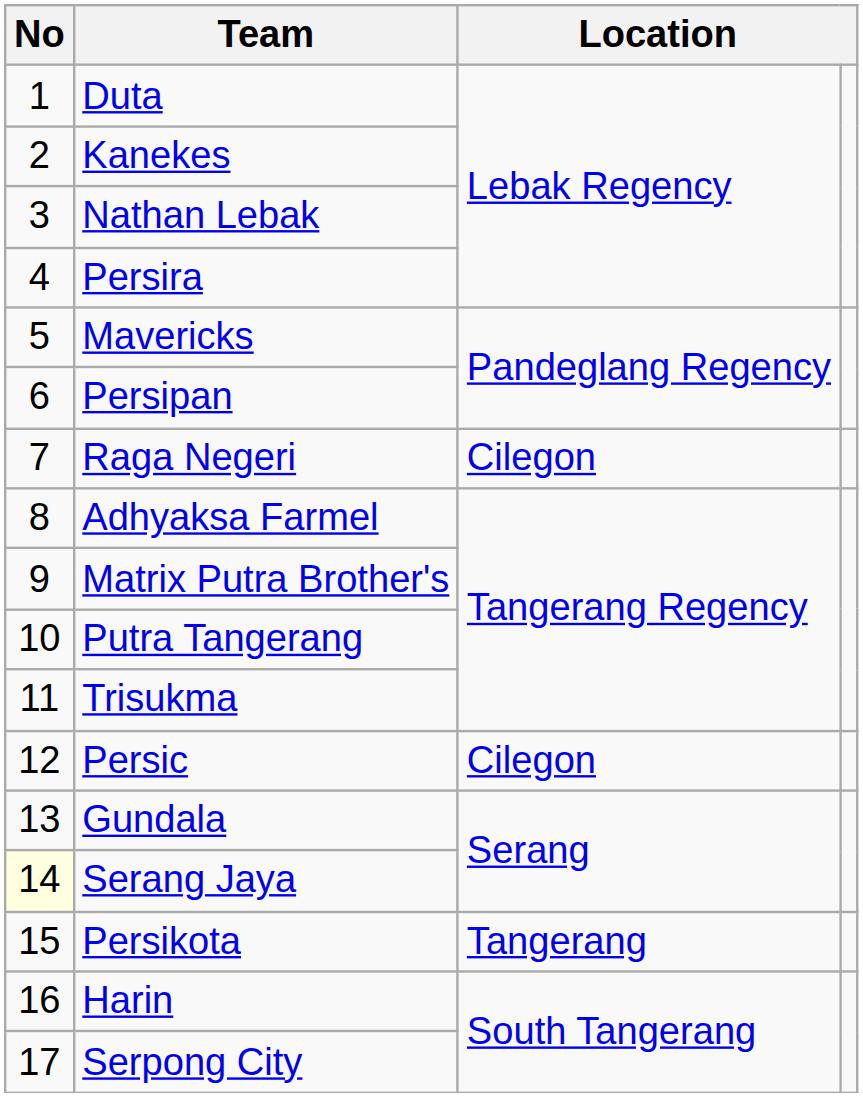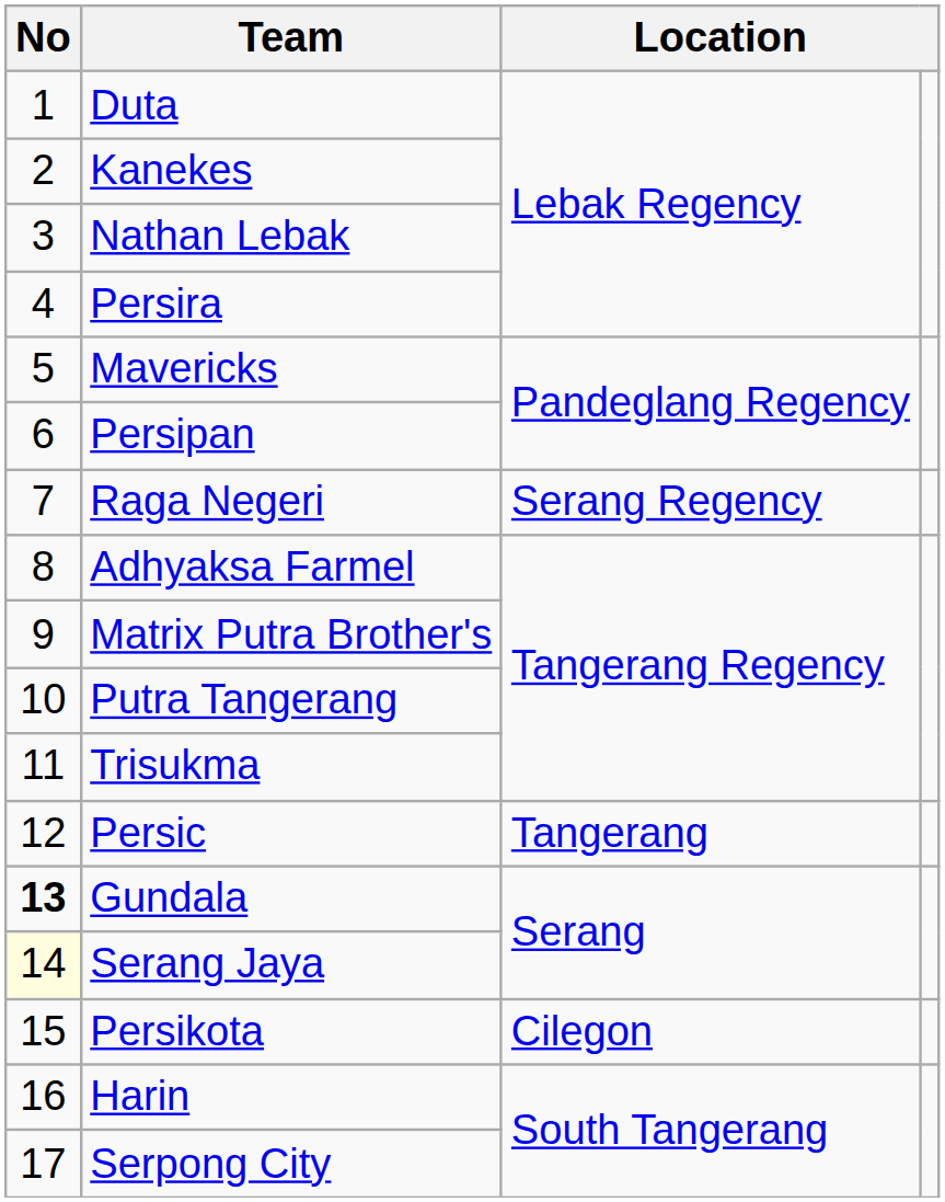Raga Negeri | column 3: Cilegon -> Serang Regency
Persic | column 3: Cilegon -> Tangerang
Gundala | No: normal -> bold
Persikota | column 3: Tangerang -> Cilegon
